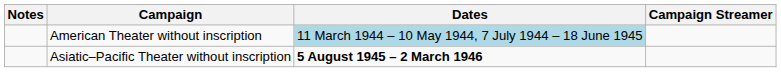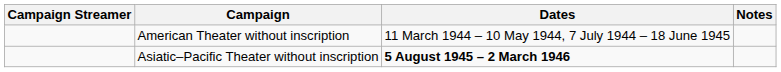columns swapped: Campaign Streamer <-> Notes
American Theater without inscription | Dates: lightblue background -> no background
